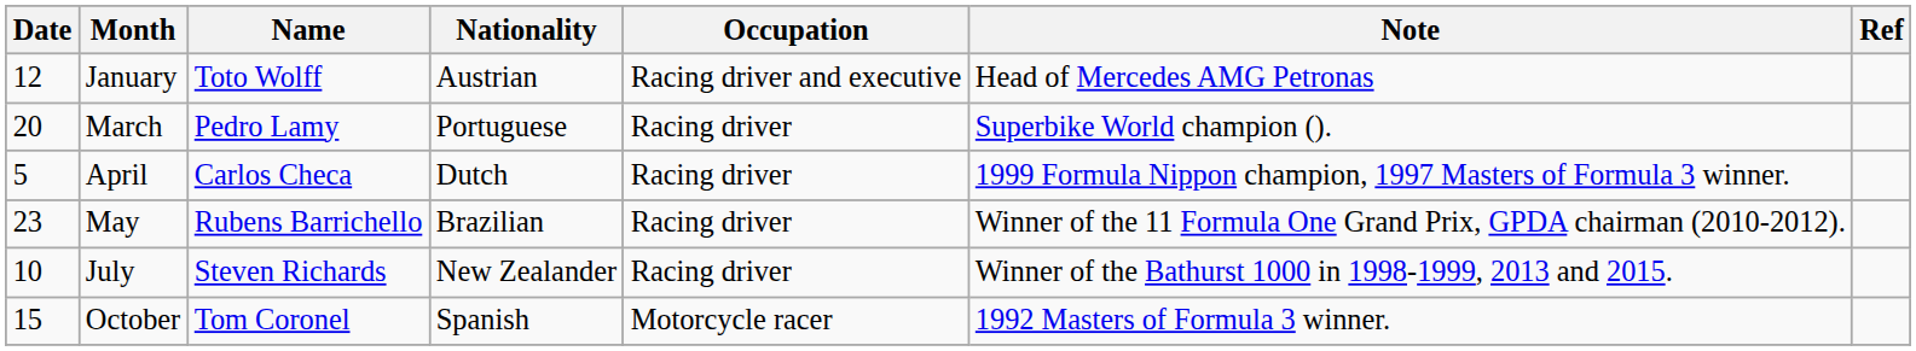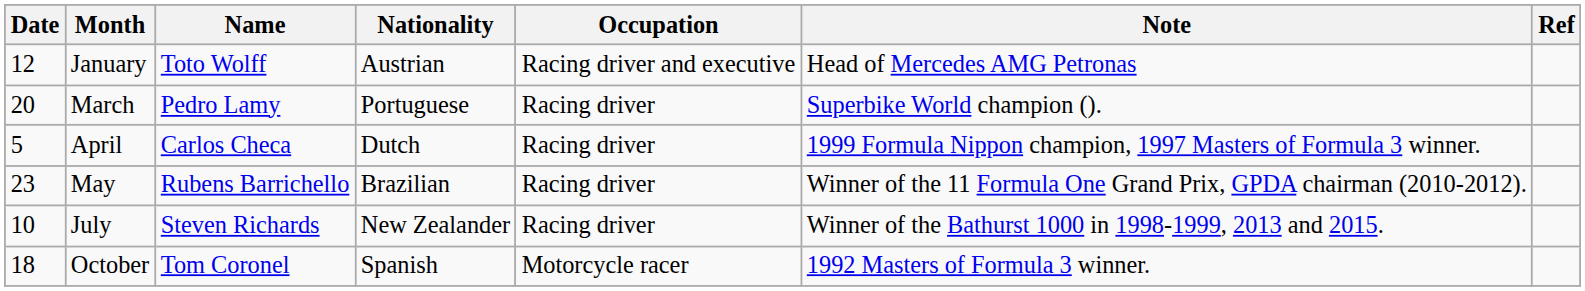October | Date: 15 -> 18
